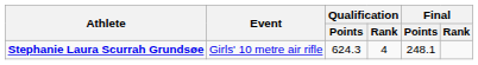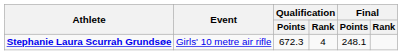Stephanie Laura Scurrah Grundsøe | Qualification / Points: 624.3 -> 672.3
